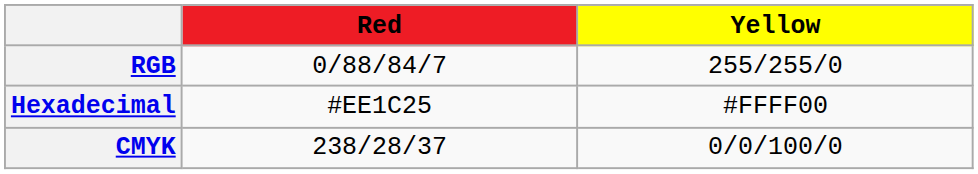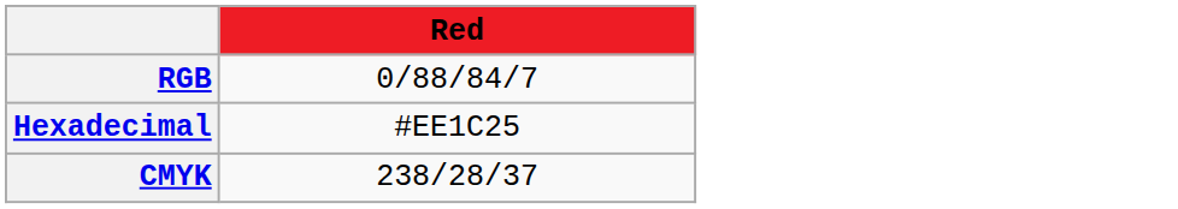- column: Yellow | 255/255/0 | #FFFF00 | 0/0/100/0
